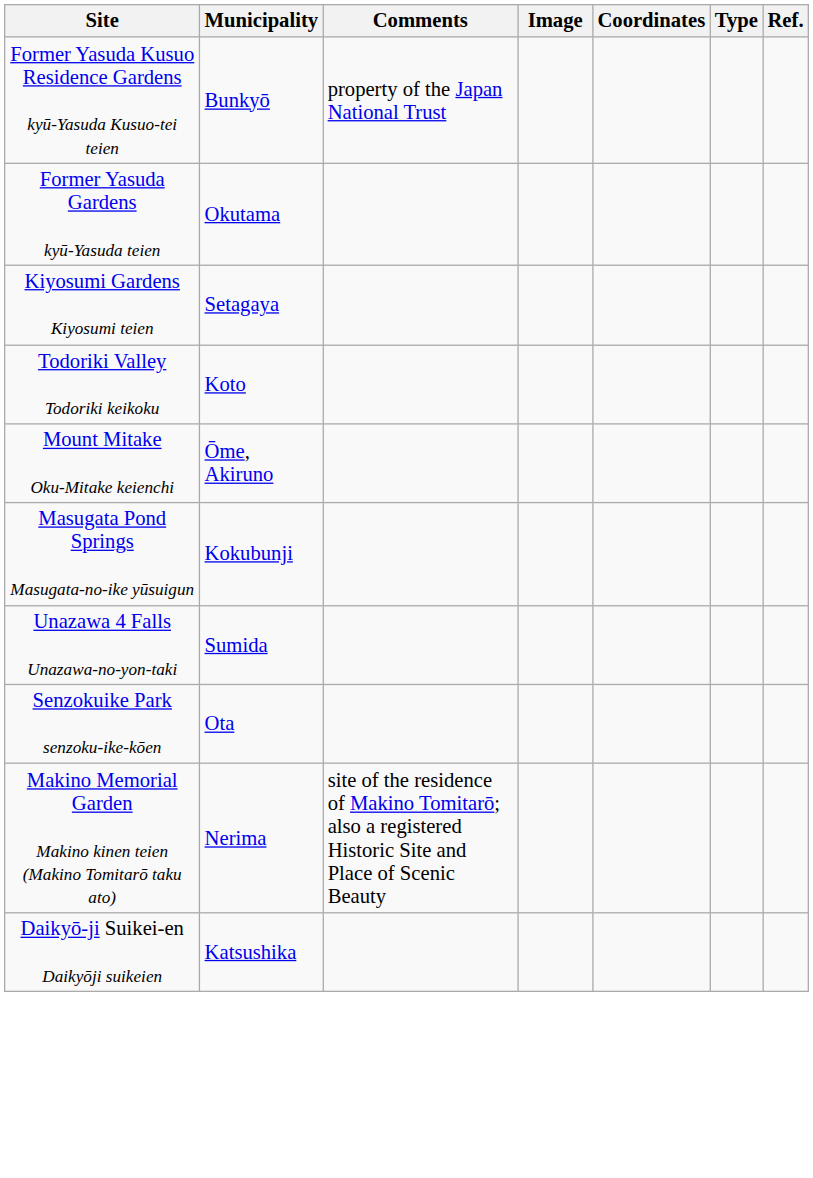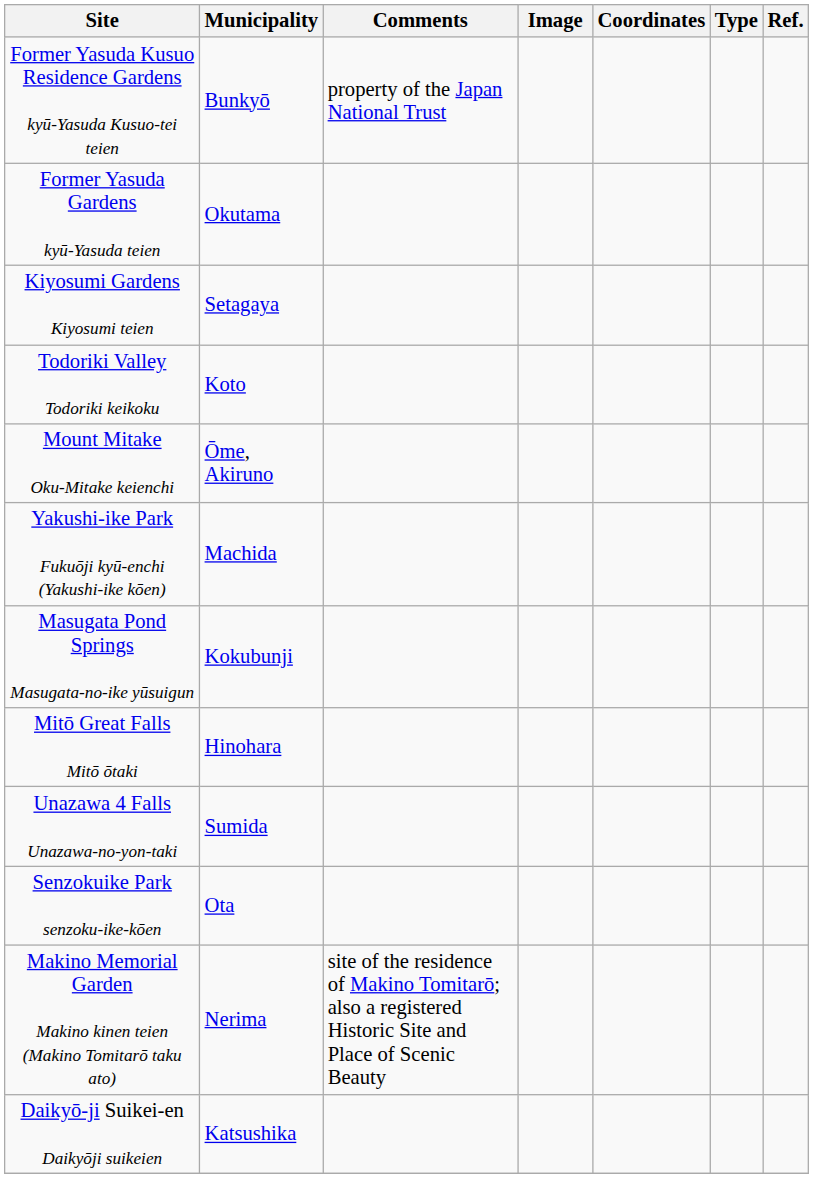+ row: Yakushi-ike Park Fukuōji kyū-enchi (Yakushi-ike kōen) | Machida
+ row: Mitō Great Falls Mitō ōtaki | Hinohara
